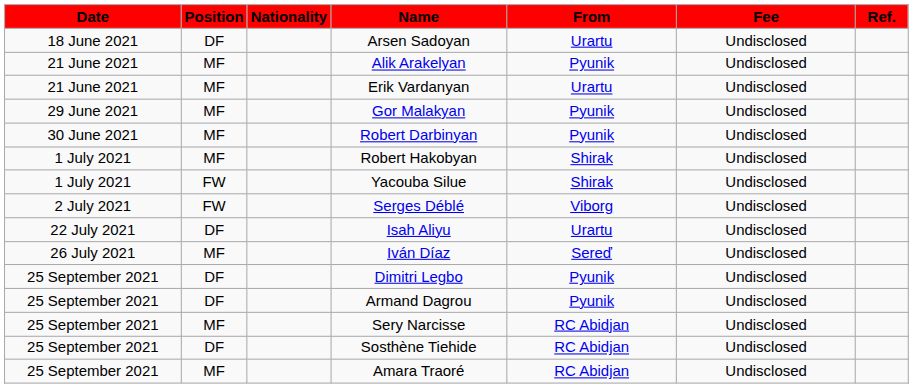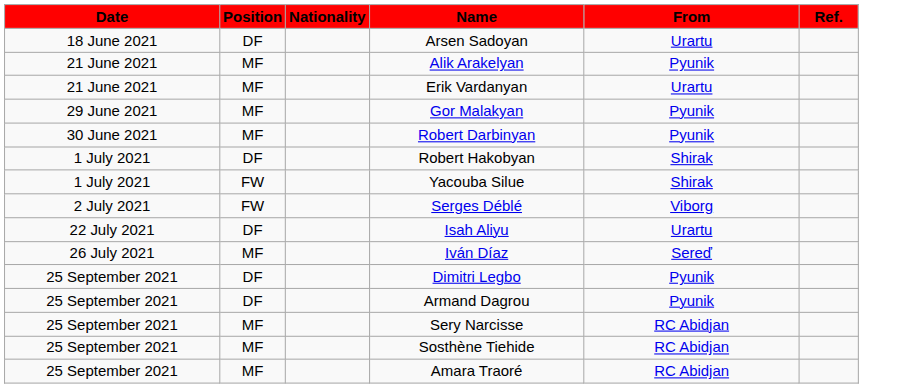- column: Fee | Undisclosed | Undisclosed | Undisclosed | Undisclosed | Undisclosed | Undisclosed | Undisclosed | Undisclosed | Undisclosed | Undisclosed | Undisclosed | Undisclosed | Undisclosed | Undisclosed | Undisclosed
Robert Hakobyan | Position: MF -> DF
Sosthène Tiehide | Position: DF -> MF
